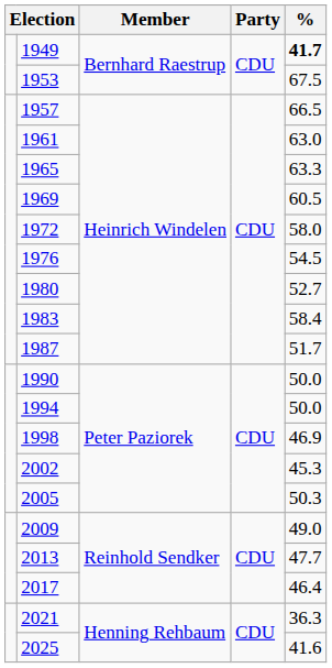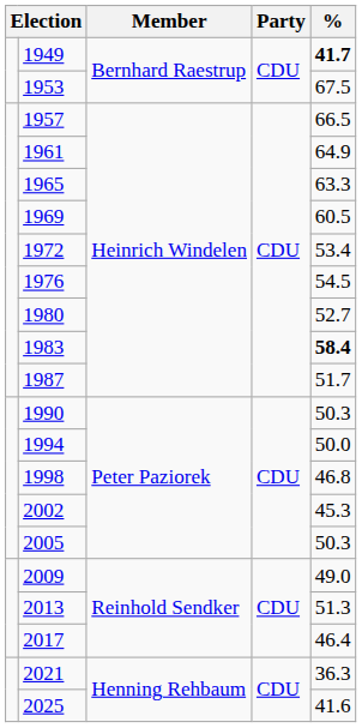1961 | %: 63.0 -> 64.9
1972 | %: 58.0 -> 53.4
1983 | %: normal -> bold
1990 | %: 50.0 -> 50.3
1998 | %: 46.9 -> 46.8
2013 | %: 47.7 -> 51.3
